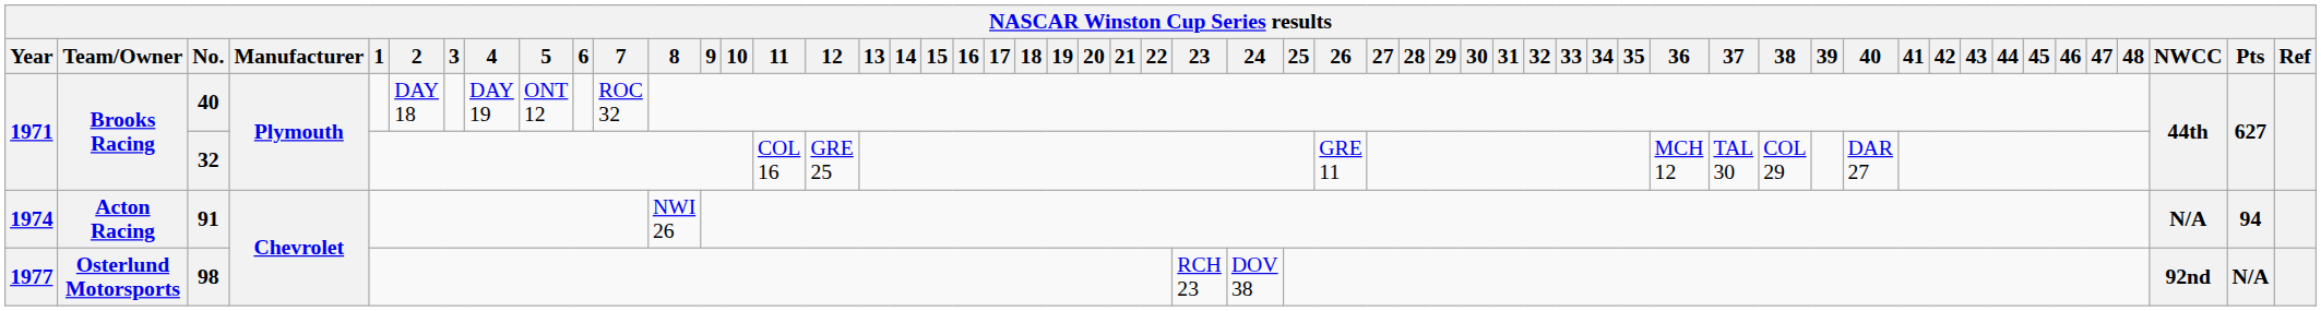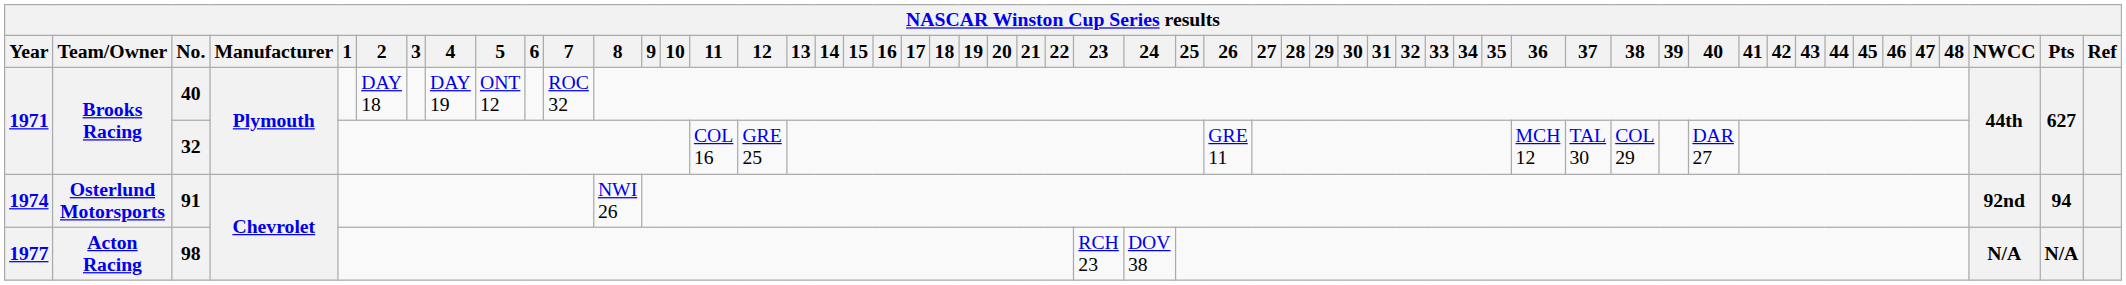91 | Team/Owner: Acton Racing -> Osterlund Motorsports
91 | NWCC: N/A -> 92nd
98 | Team/Owner: Osterlund Motorsports -> Acton Racing
98 | NWCC: 92nd -> N/A
